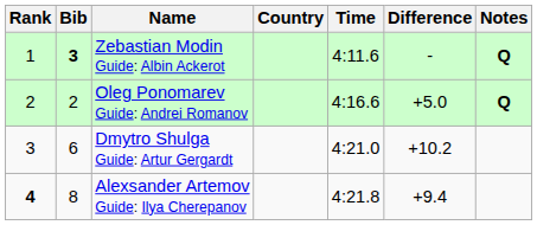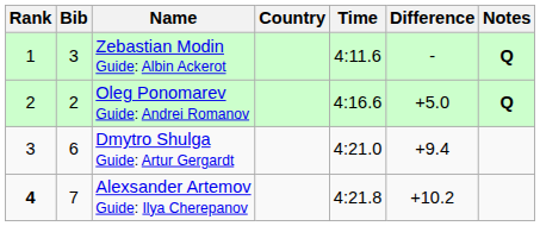Zebastian Modin Guide: Albin Ackerot | Bib: bold -> normal
Dmytro Shulga Guide: Artur Gergardt | Difference: +10.2 -> +9.4
Alexsander Artemov Guide: Ilya Cherepanov | Bib: 8 -> 7
Alexsander Artemov Guide: Ilya Cherepanov | Difference: +9.4 -> +10.2
